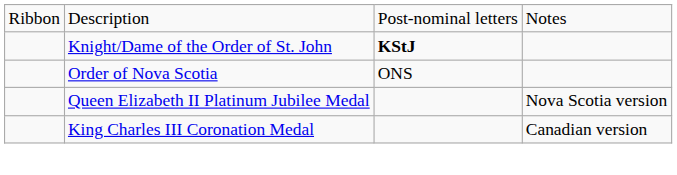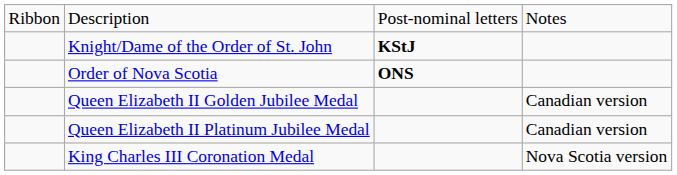Order of Nova Scotia | column 3: normal -> bold
+ row: Queen Elizabeth II Golden Jubilee Medal | Canadian version
Queen Elizabeth II Platinum Jubilee Medal | column 4: Nova Scotia version -> Canadian version
King Charles III Coronation Medal | column 4: Canadian version -> Nova Scotia version
